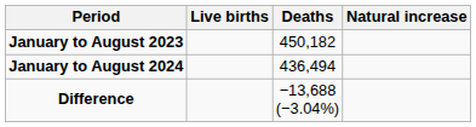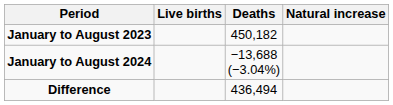January to August 2024 | Deaths: 436,494 -> −13,688 (−3.04%)
Difference | Deaths: −13,688 (−3.04%) -> 436,494
